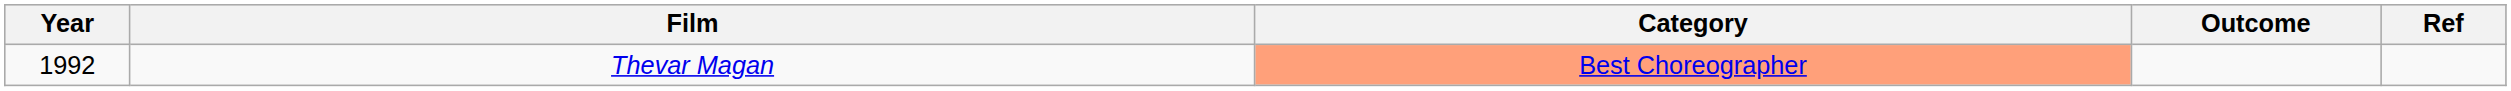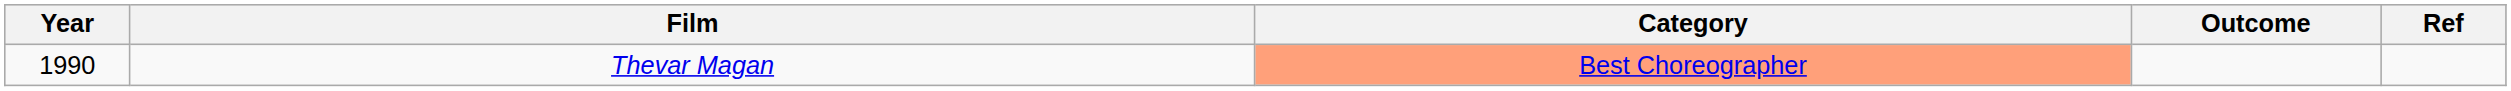Thevar Magan | Year: 1992 -> 1990
